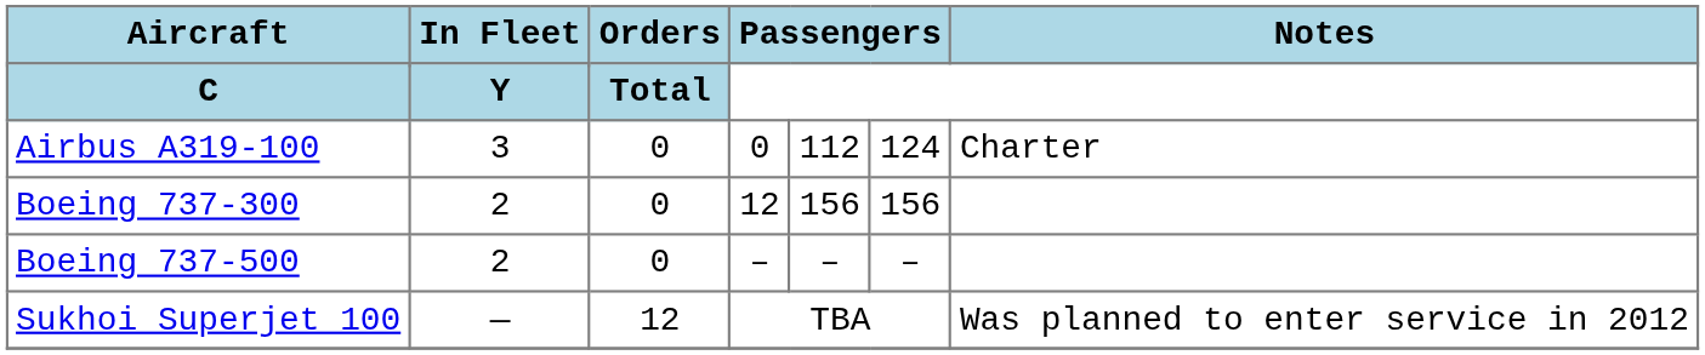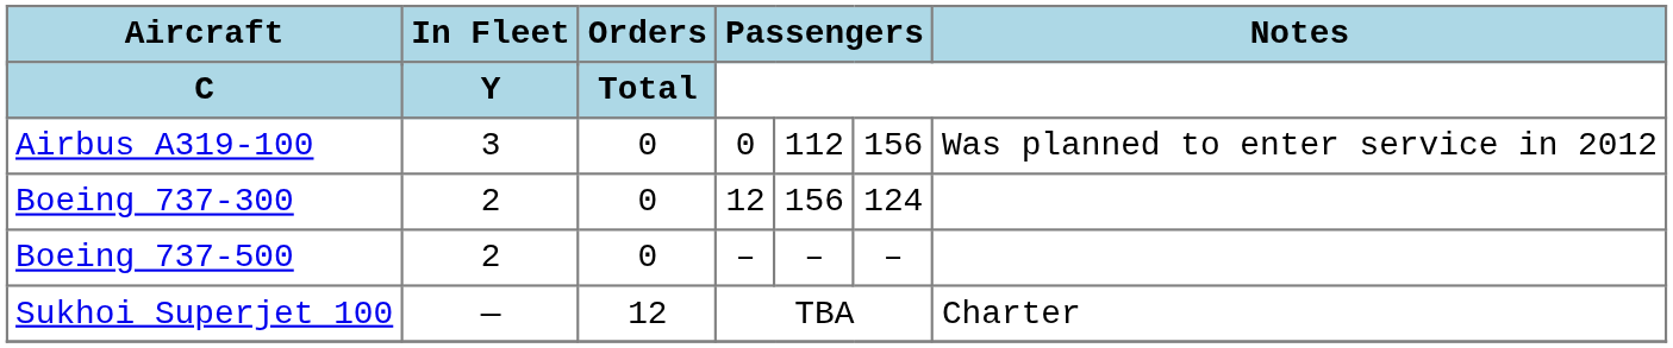Airbus A319-100 | column 6: 124 -> 156
Airbus A319-100 | Notes: Charter -> Was planned to enter service in 2012
Boeing 737-300 | column 6: 156 -> 124
Sukhoi Superjet 100 | Notes: Was planned to enter service in 2012 -> Charter
